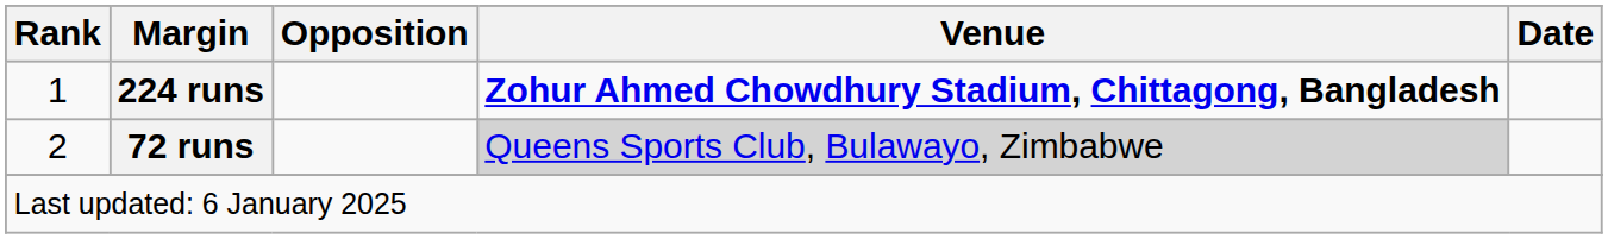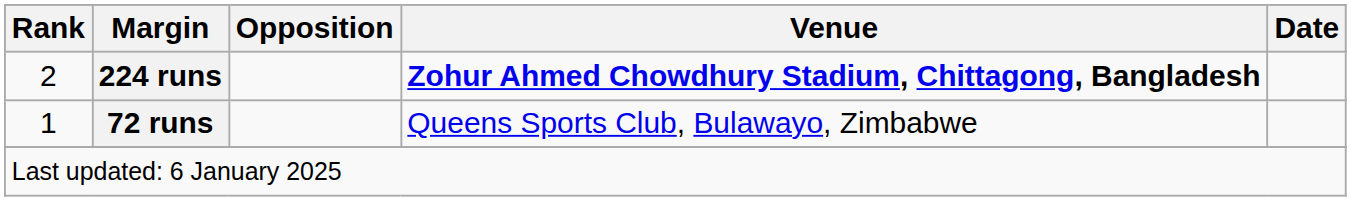224 runs | Rank: 1 -> 2
72 runs | Rank: 2 -> 1
72 runs | Venue: lightgrey background -> no background
